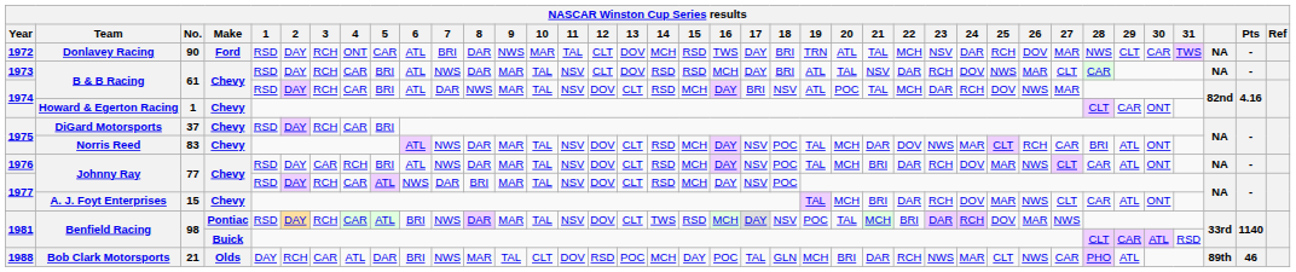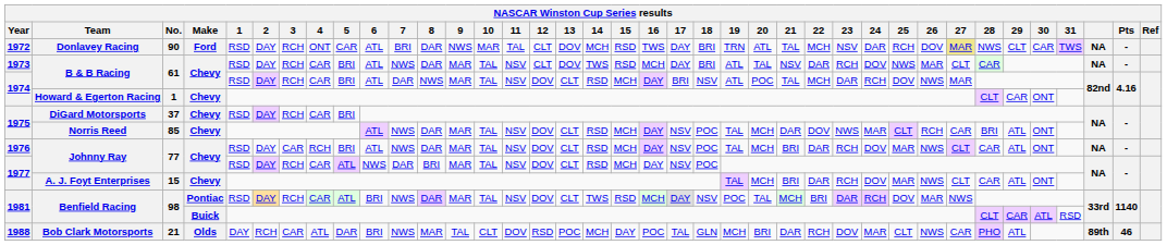Donlavey Racing | 27: no background -> khaki background
1973 / B & B Racing | 14: RSD -> TWS
Norris Reed | No.: 83 -> 85
Bob Clark Motorsports | 23: NWS -> DOV
